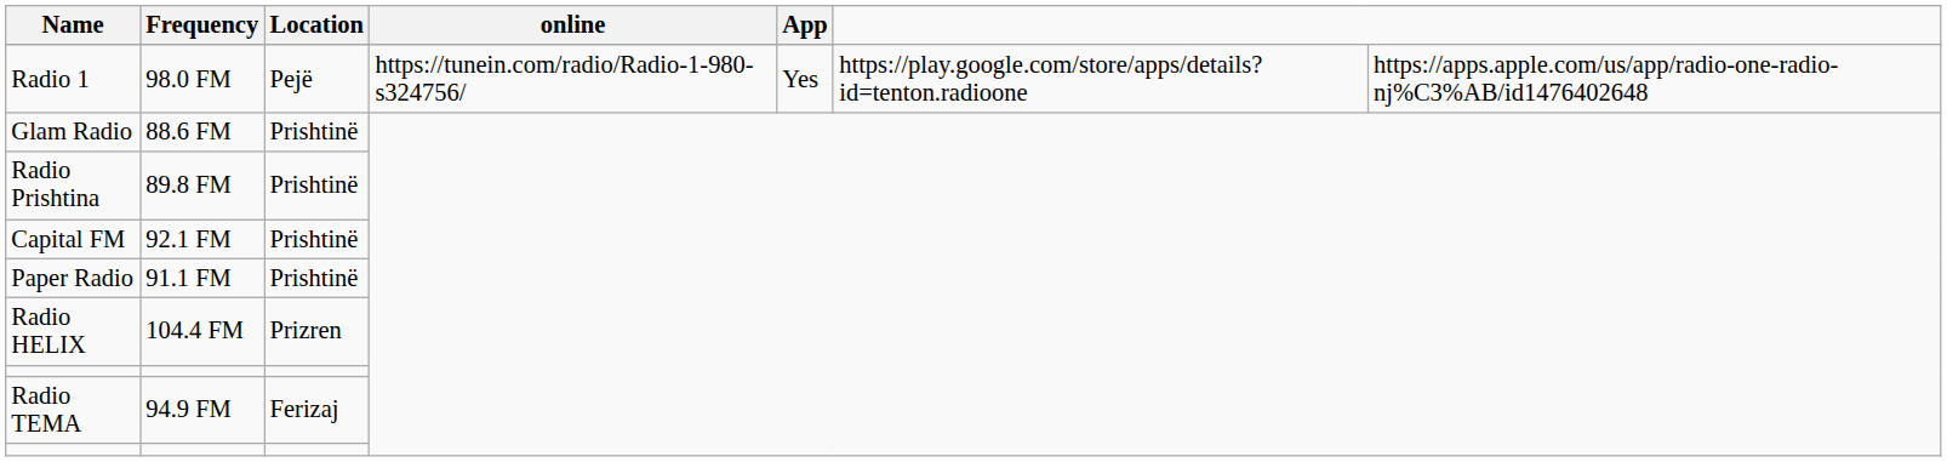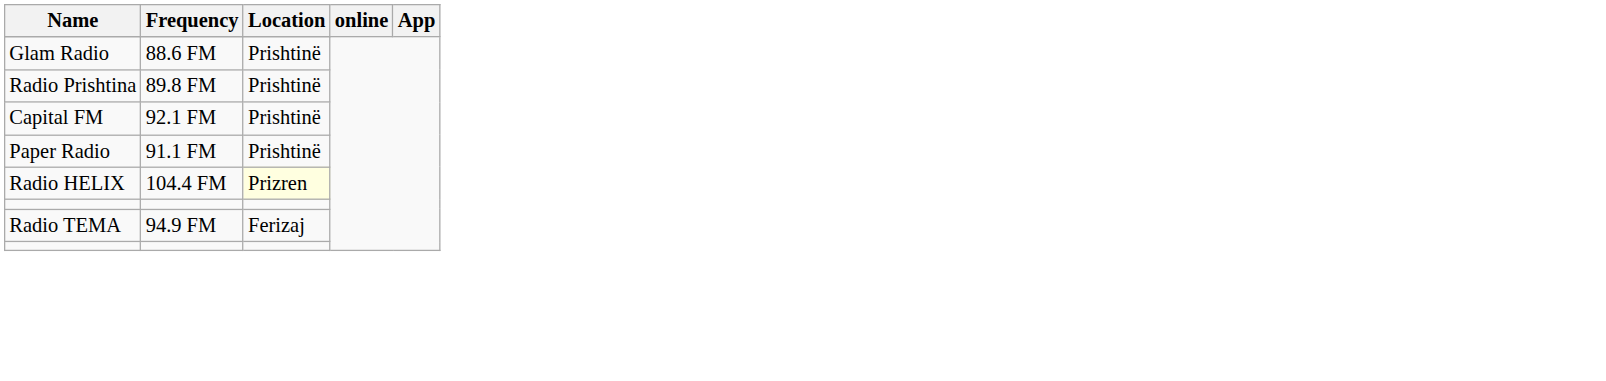- row: Radio 1 | 98.0 FM | Pejë | https://tunein.com/radio/Radio-1-980-s324756/ | Yes | https://play.google.com/store/apps/details?id=tenton.radioone | https://apps.apple.com/us/app/radio-one-radio-nj%C3%AB/id1476402648
Radio HELIX | Location: no background -> lightyellow background
